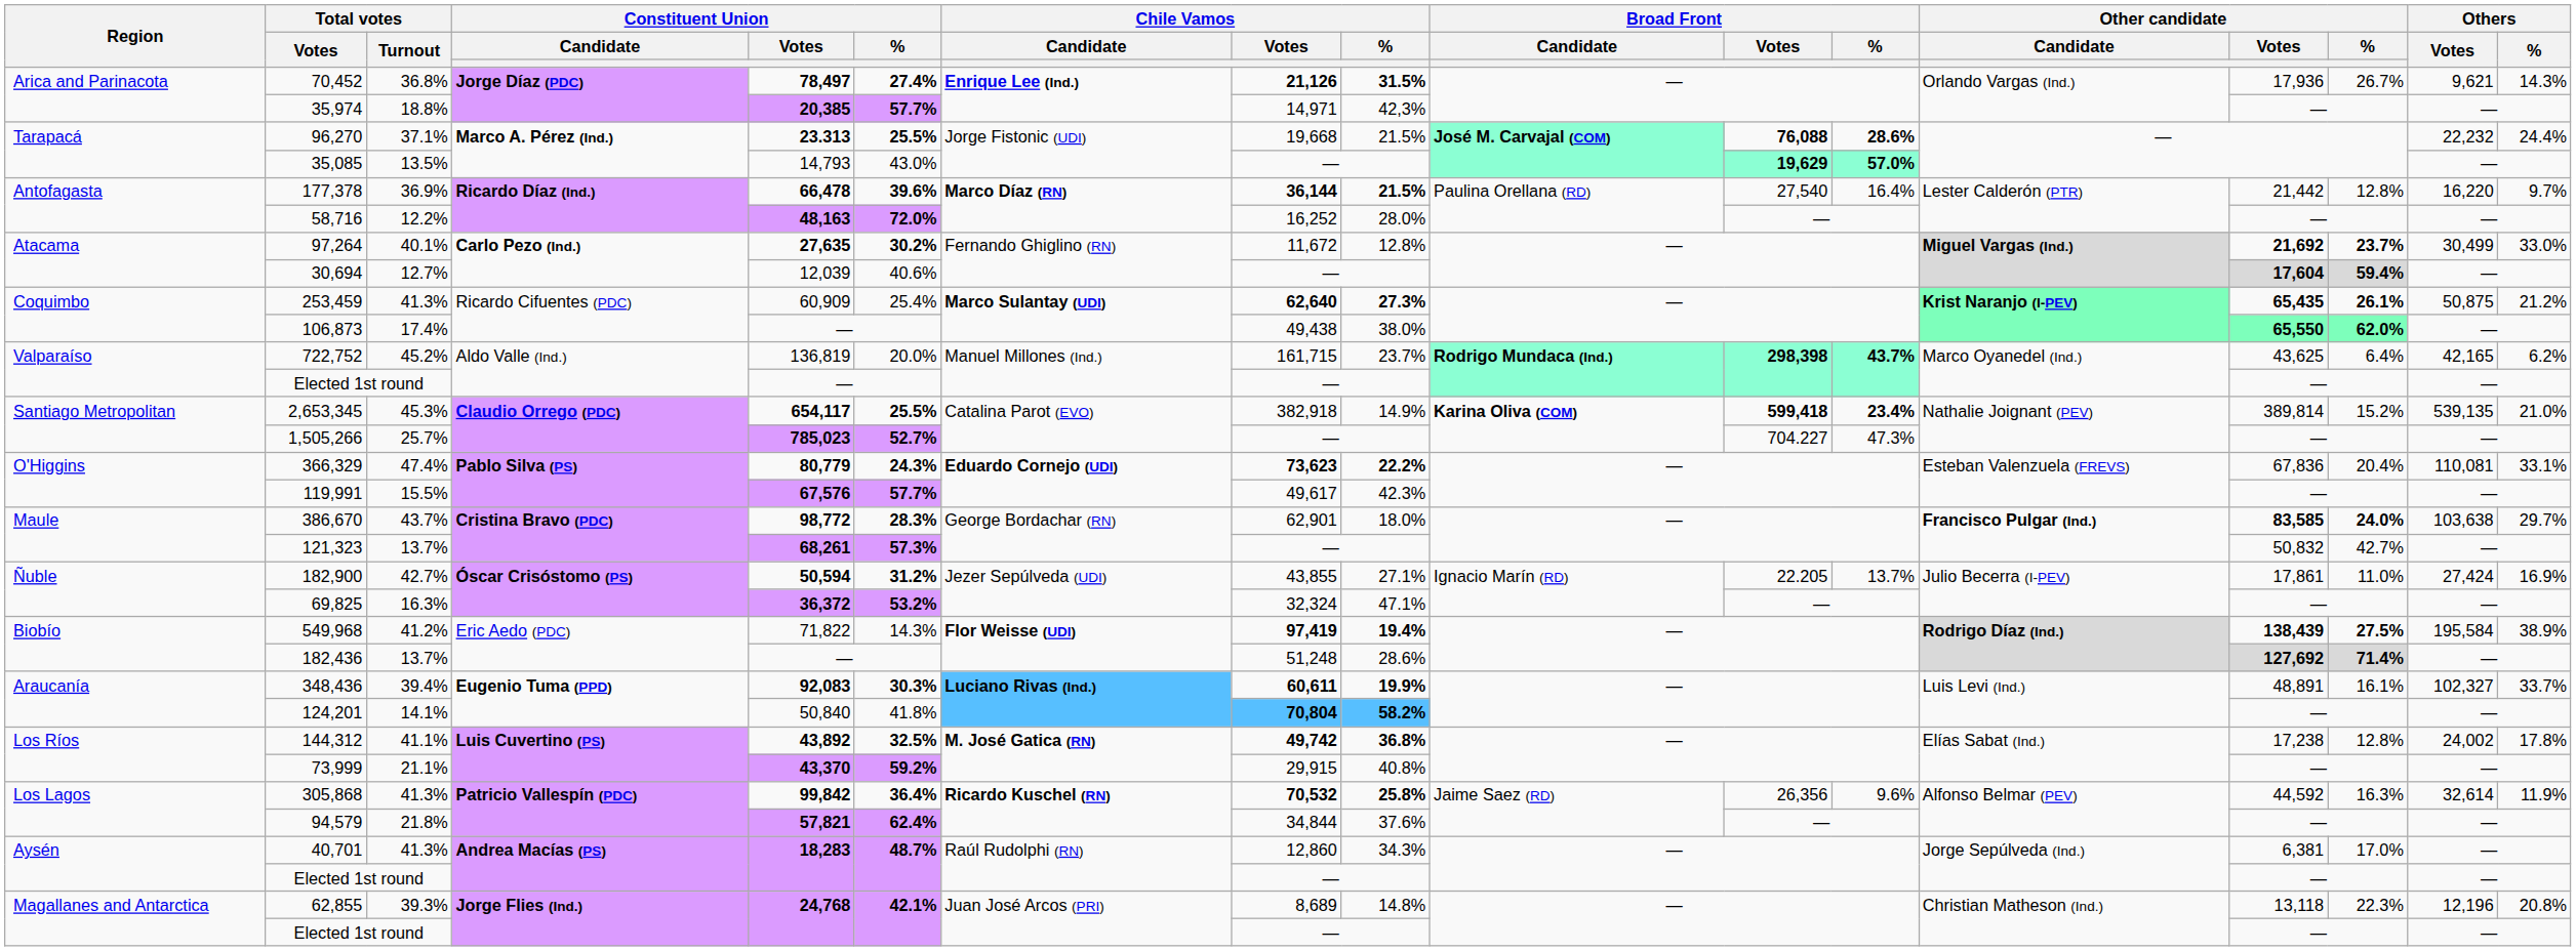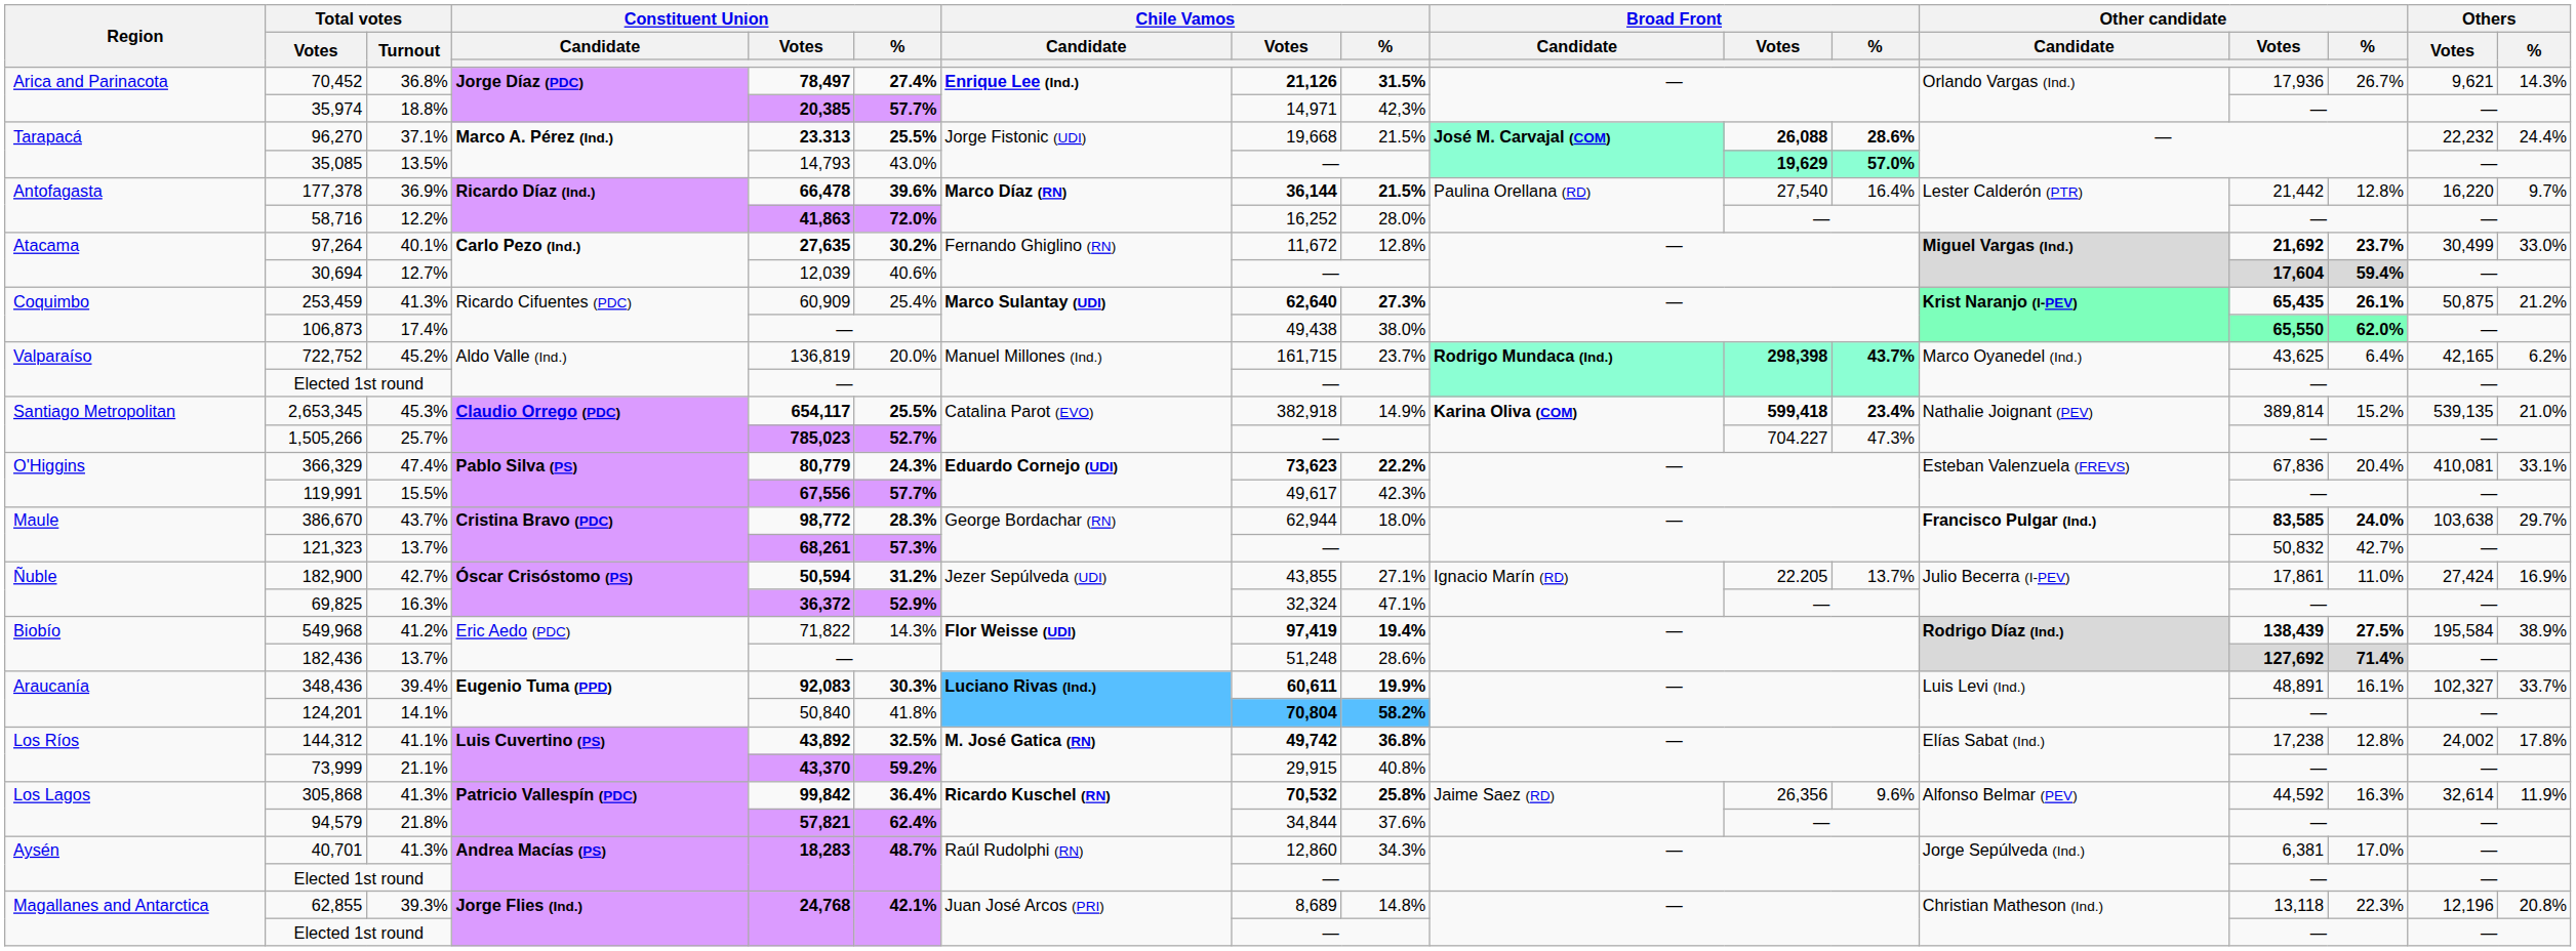96,270 | Broad Front / Votes: 76,088 -> 26,088
58,716 | Constituent Union / Votes: 48,163 -> 41,863
366,329 | Others / Votes: 110,081 -> 410,081
119,991 | Constituent Union / Votes: 67,576 -> 67,556
386,670 | Chile Vamos / Votes: 62,901 -> 62,944
69,825 | Constituent Union / %: 53.2% -> 52.9%
